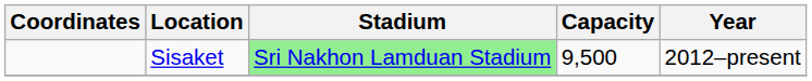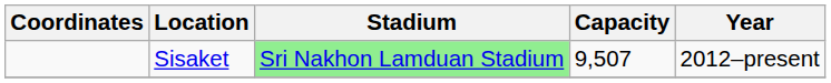Sisaket | Capacity: 9,500 -> 9,507
